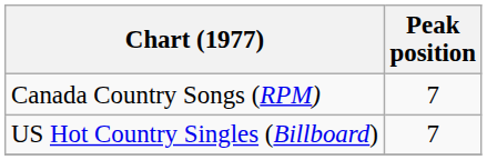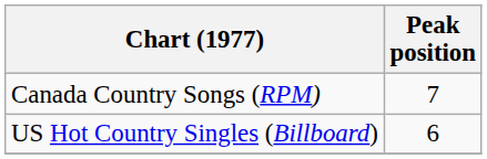US Hot Country Singles (Billboard) | Peak position: 7 -> 6
